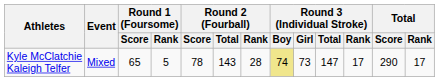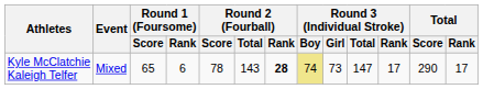Kyle McClatchie Kaleigh Telfer | Round 1 (Foursome) / Rank: 5 -> 6
Kyle McClatchie Kaleigh Telfer | Round 2 (Fourball) / Rank: normal -> bold
